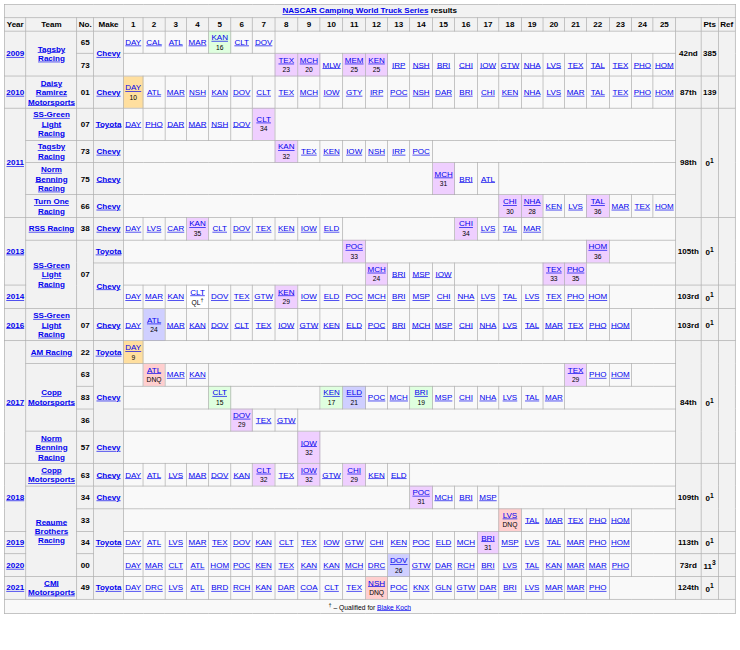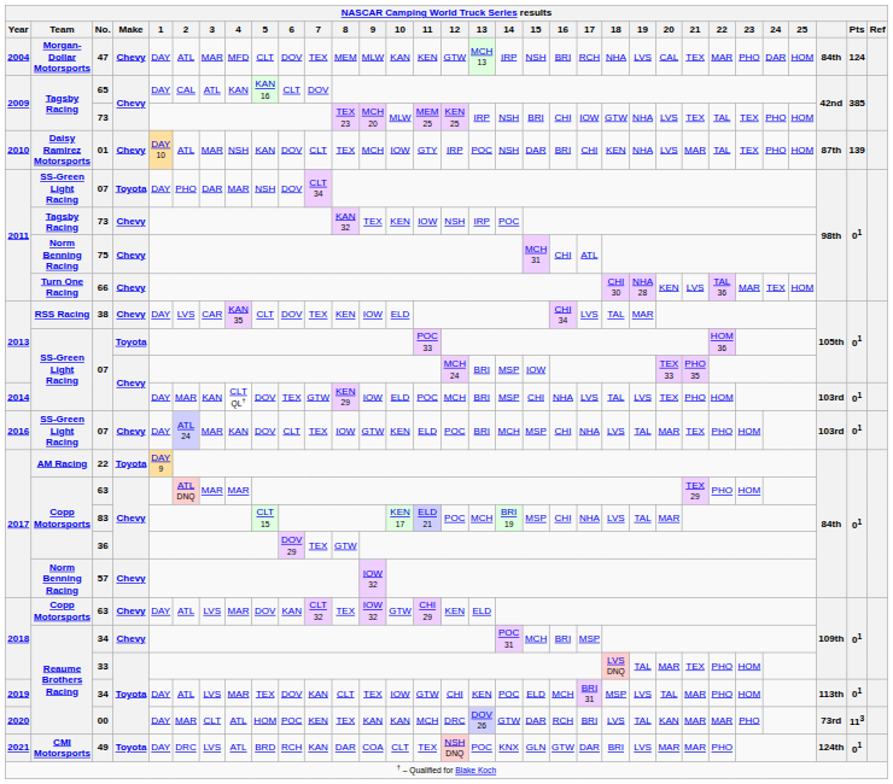+ row: 2004 | Morgan-Dollar Motorsports | 47 | Chevy | DAY | ATL | MAR | MFD | CLT | DOV | TEX | MEM | MLW | KAN | KEN | GTW | MCH 13 | IRP | NSH | BRI | RCH | NHA | LVS | CAL | TEX | MAR | PHO | DAR | HOM | 84th | 124
65 | 4: MAR -> KAN
75 | 16: BRI -> CHI
2017 / 63 | 4: KAN -> MAR
